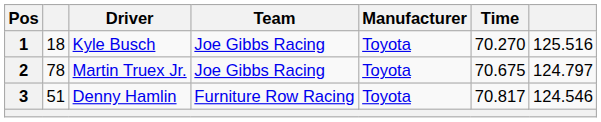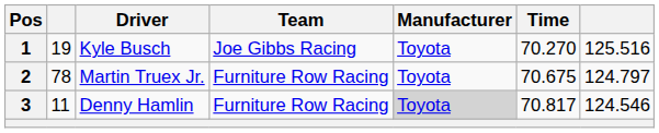1 | column 2: 18 -> 19
2 | Team: Joe Gibbs Racing -> Furniture Row Racing
3 | column 2: 51 -> 11
3 | Manufacturer: no background -> lightgrey background
